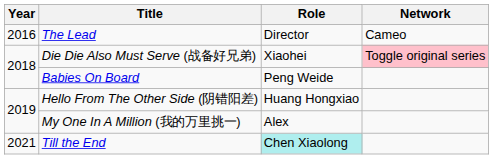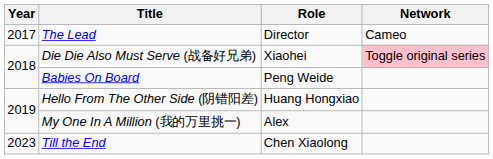The Lead | Year: 2016 -> 2017
Till the End | Year: 2021 -> 2023
Till the End | Role: paleturquoise background -> no background
